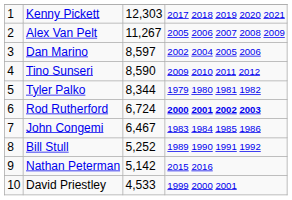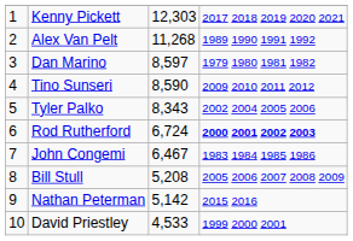Alex Van Pelt | column 3: 11,267 -> 11,268
Alex Van Pelt | column 4: 2005 2006 2007 2008 2009 -> 1989 1990 1991 1992
Dan Marino | column 4: 2002 2004 2005 2006 -> 1979 1980 1981 1982
Tyler Palko | column 3: 8,344 -> 8,343
Tyler Palko | column 4: 1979 1980 1981 1982 -> 2002 2004 2005 2006
Bill Stull | column 3: 5,252 -> 5,208
Bill Stull | column 4: 1989 1990 1991 1992 -> 2005 2006 2007 2008 2009
